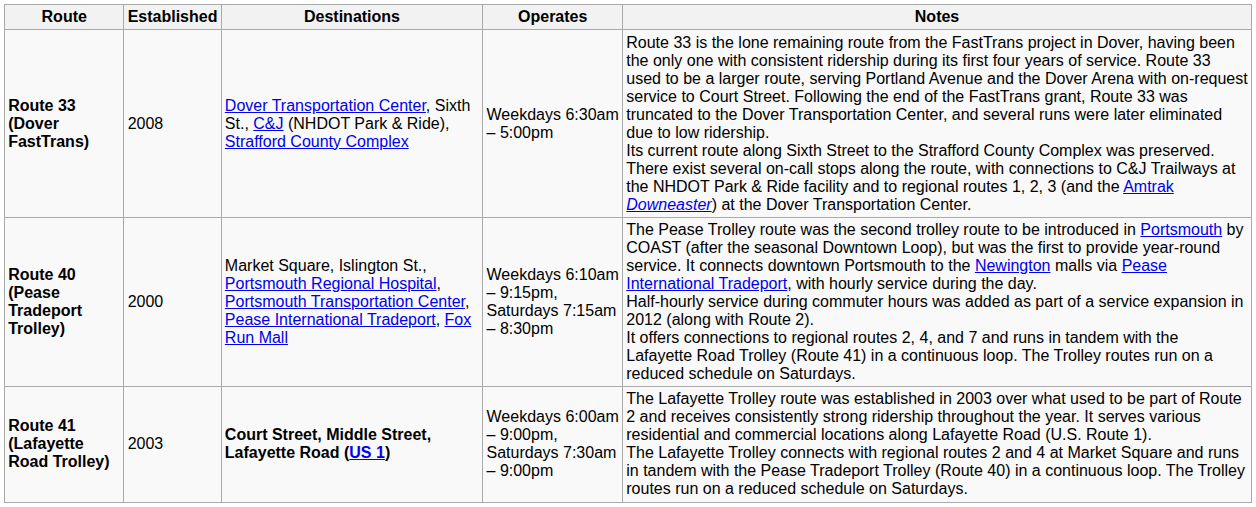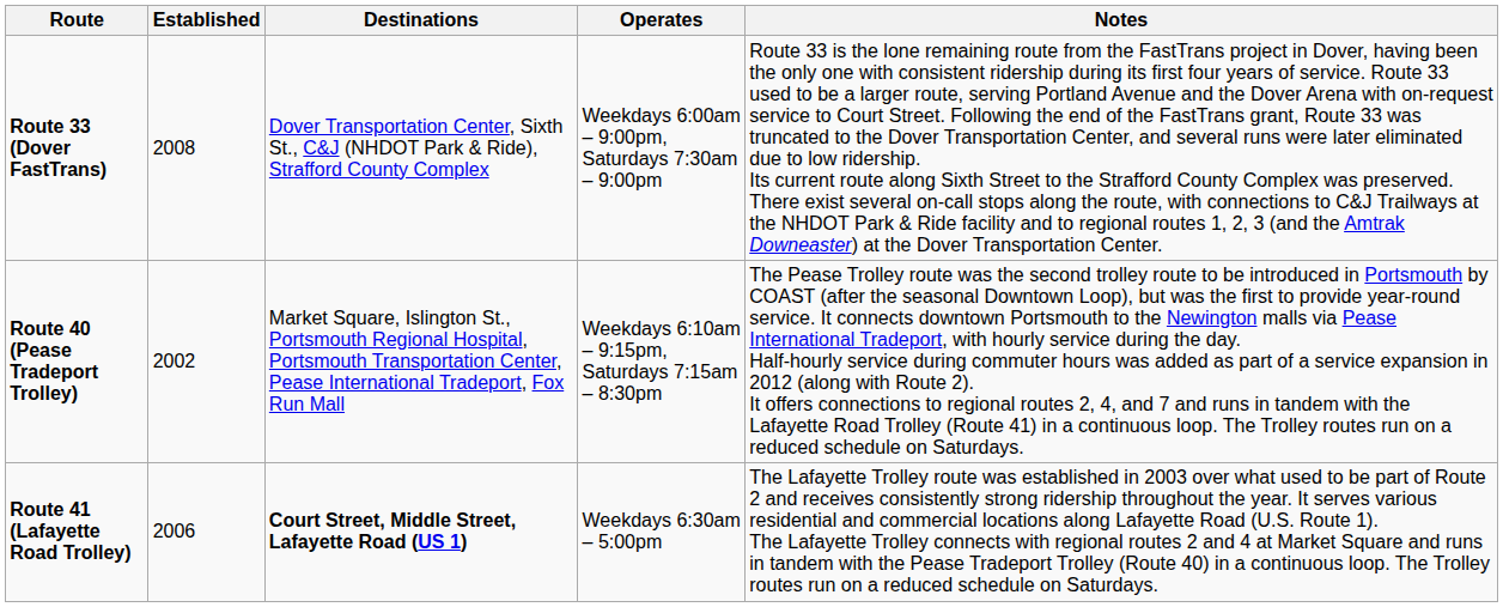Route 33 (Dover FastTrans) | Operates: Weekdays 6:30am – 5:00pm -> Weekdays 6:00am – 9:00pm, Saturdays 7:30am – 9:00pm
Route 40 (Pease Tradeport Trolley) | Established: 2000 -> 2002
Route 41 (Lafayette Road Trolley) | Established: 2003 -> 2006
Route 41 (Lafayette Road Trolley) | Operates: Weekdays 6:00am – 9:00pm, Saturdays 7:30am – 9:00pm -> Weekdays 6:30am – 5:00pm
